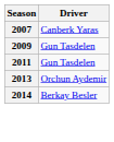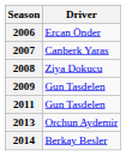+ row: 2006 | Ercan Önder
+ row: 2008 | Ziya Dokucu
